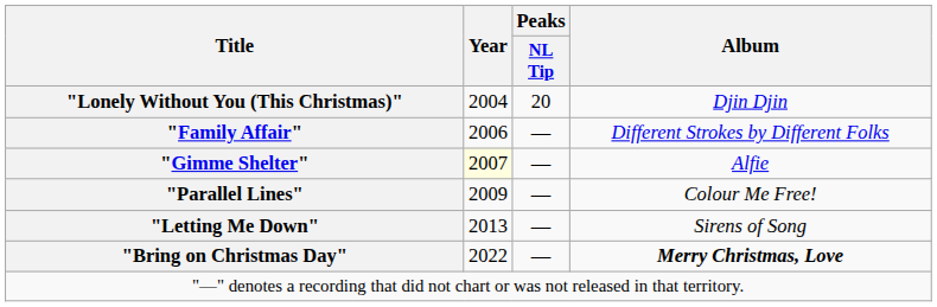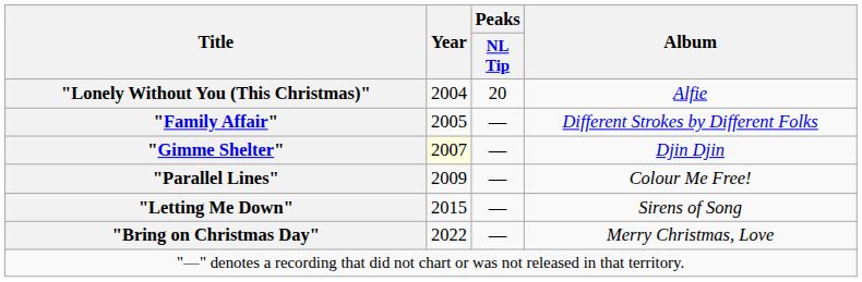"Lonely Without You (This Christmas)" | Album: Djin Djin -> Alfie
"Family Affair" | Year: 2006 -> 2005
"Gimme Shelter" | Album: Alfie -> Djin Djin
"Letting Me Down" | Year: 2013 -> 2015
"Bring on Christmas Day" | Album: bold -> normal
